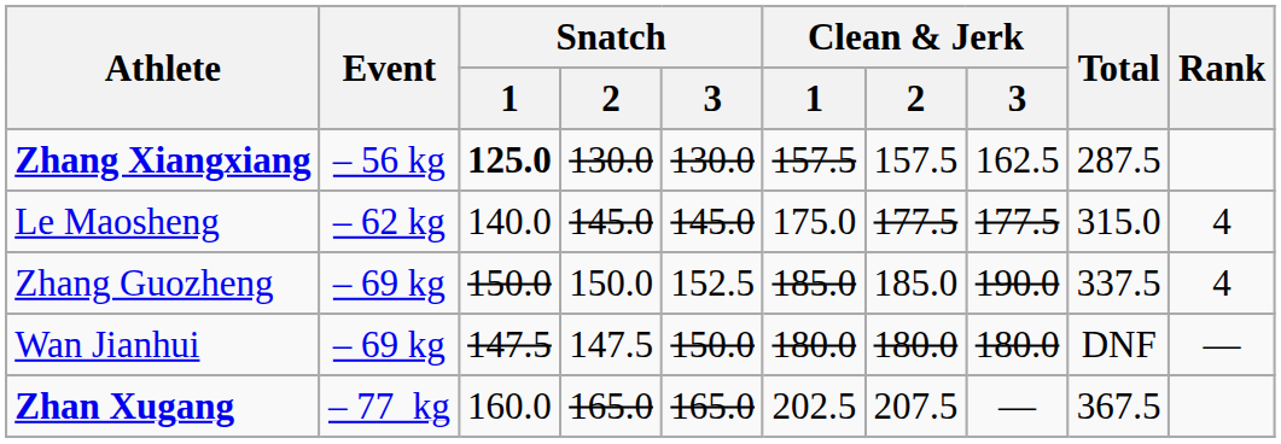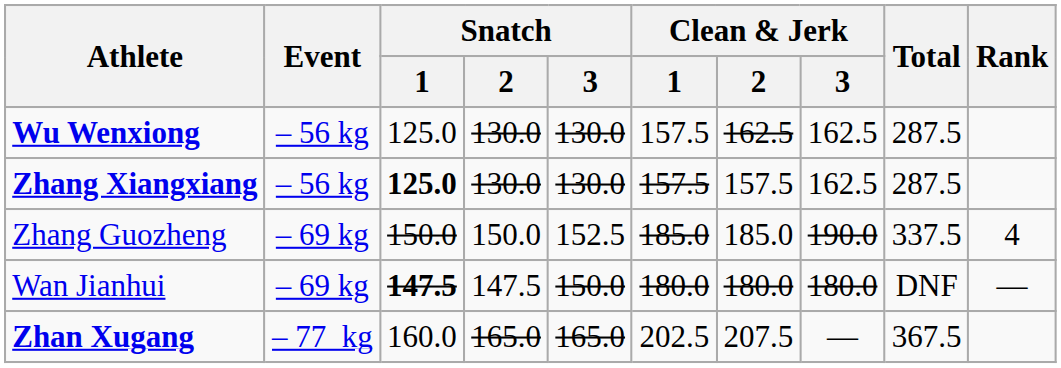+ row: Wu Wenxiong | – 56 kg | 125.0 | 130.0 | 130.0 | 157.5 | 162.5 | 162.5 | 287.5
- row: Le Maosheng | – 62 kg | 140.0 | 145.0 | 145.0 | 175.0 | 177.5 | 177.5 | 315.0 | 4
Wan Jianhui | Snatch / 1: normal -> bold
